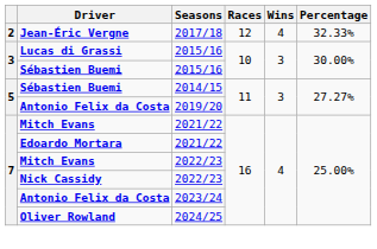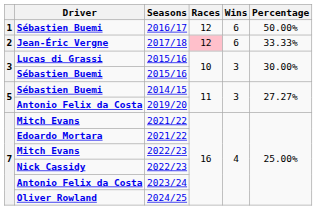+ row: 1 | Sébastien Buemi | 2016/17 | 12 | 6 | 50.00%
2017/18 | Races: no background -> pink background
2017/18 | Wins: 4 -> 6
2017/18 | Percentage: 32.33% -> 33.33%
